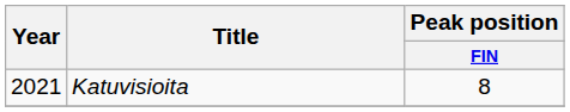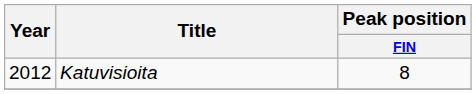Katuvisioita | Year: 2021 -> 2012
